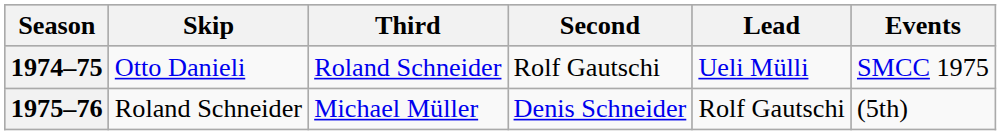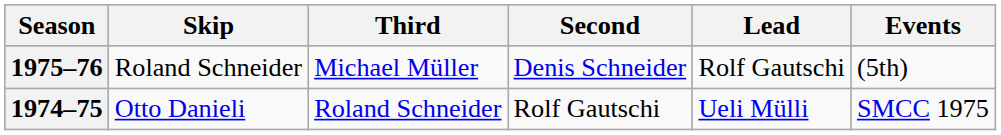rows swapped: 1974–75 <-> 1975–76
